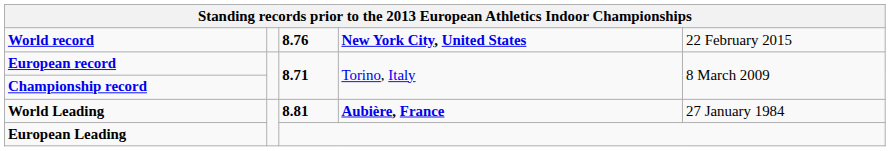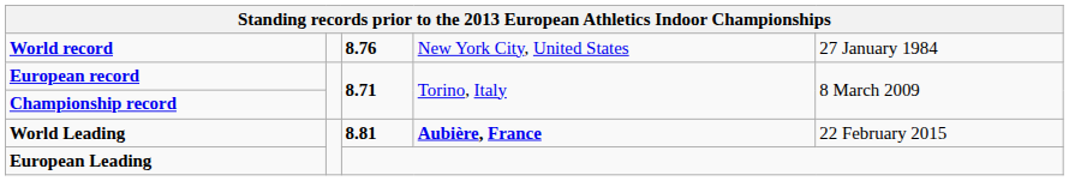World record | column 4: bold -> normal
World record | column 5: 22 February 2015 -> 27 January 1984
World Leading | column 5: 27 January 1984 -> 22 February 2015
